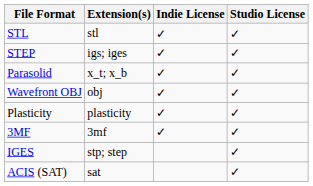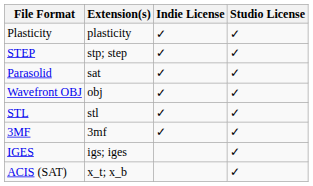rows swapped: Plasticity <-> STL
STEP | Extension(s): igs; iges -> stp; step
Parasolid | Extension(s): x_t; x_b -> sat
IGES | Extension(s): stp; step -> igs; iges
ACIS (SAT) | Extension(s): sat -> x_t; x_b
